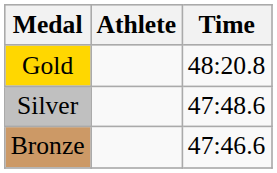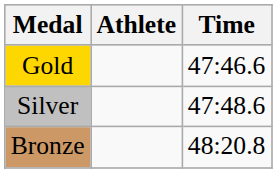Gold | Time: 48:20.8 -> 47:46.6
Bronze | Time: 47:46.6 -> 48:20.8
